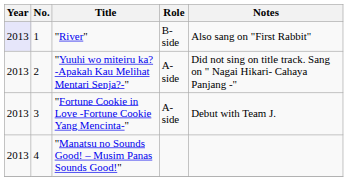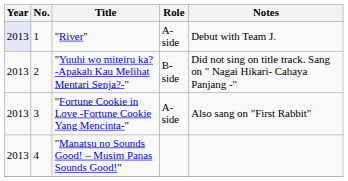"River" | Role: B-side -> A-side
"River" | Notes: Also sang on "First Rabbit" -> Debut with Team J.
"Yuuhi wo miteiru ka?-Apakah Kau Melihat Mentari Senja?-" | Role: A-side -> B-side
"Fortune Cookie in Love -Fortune Cookie Yang Mencinta-" | Notes: Debut with Team J. -> Also sang on "First Rabbit"
